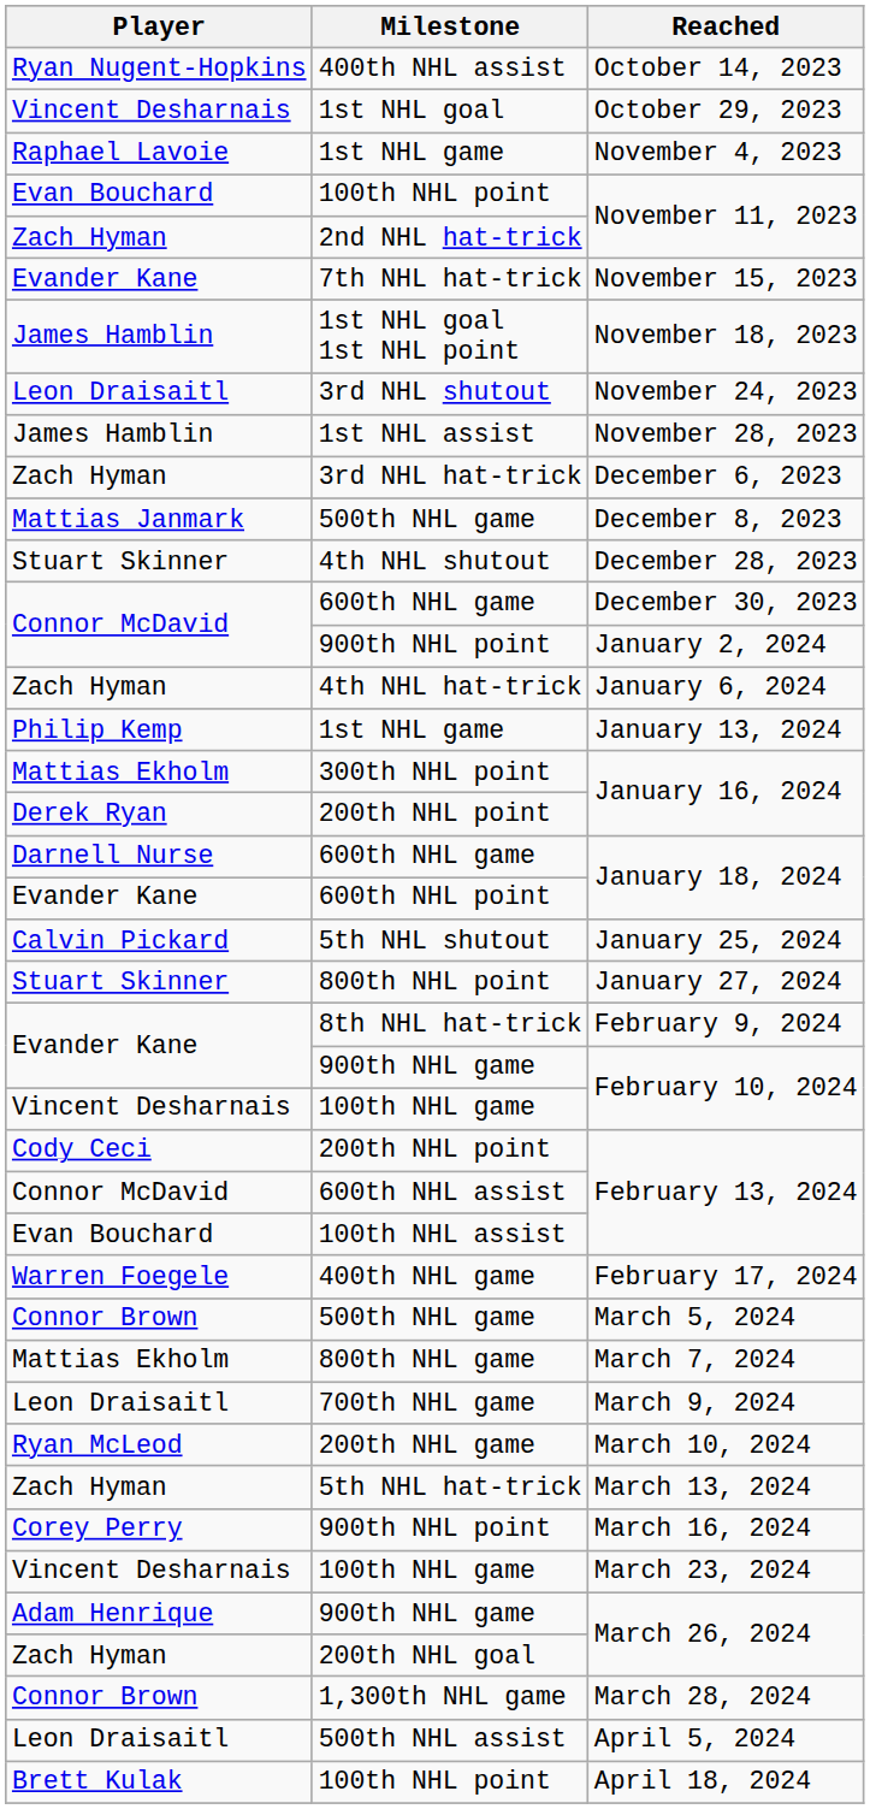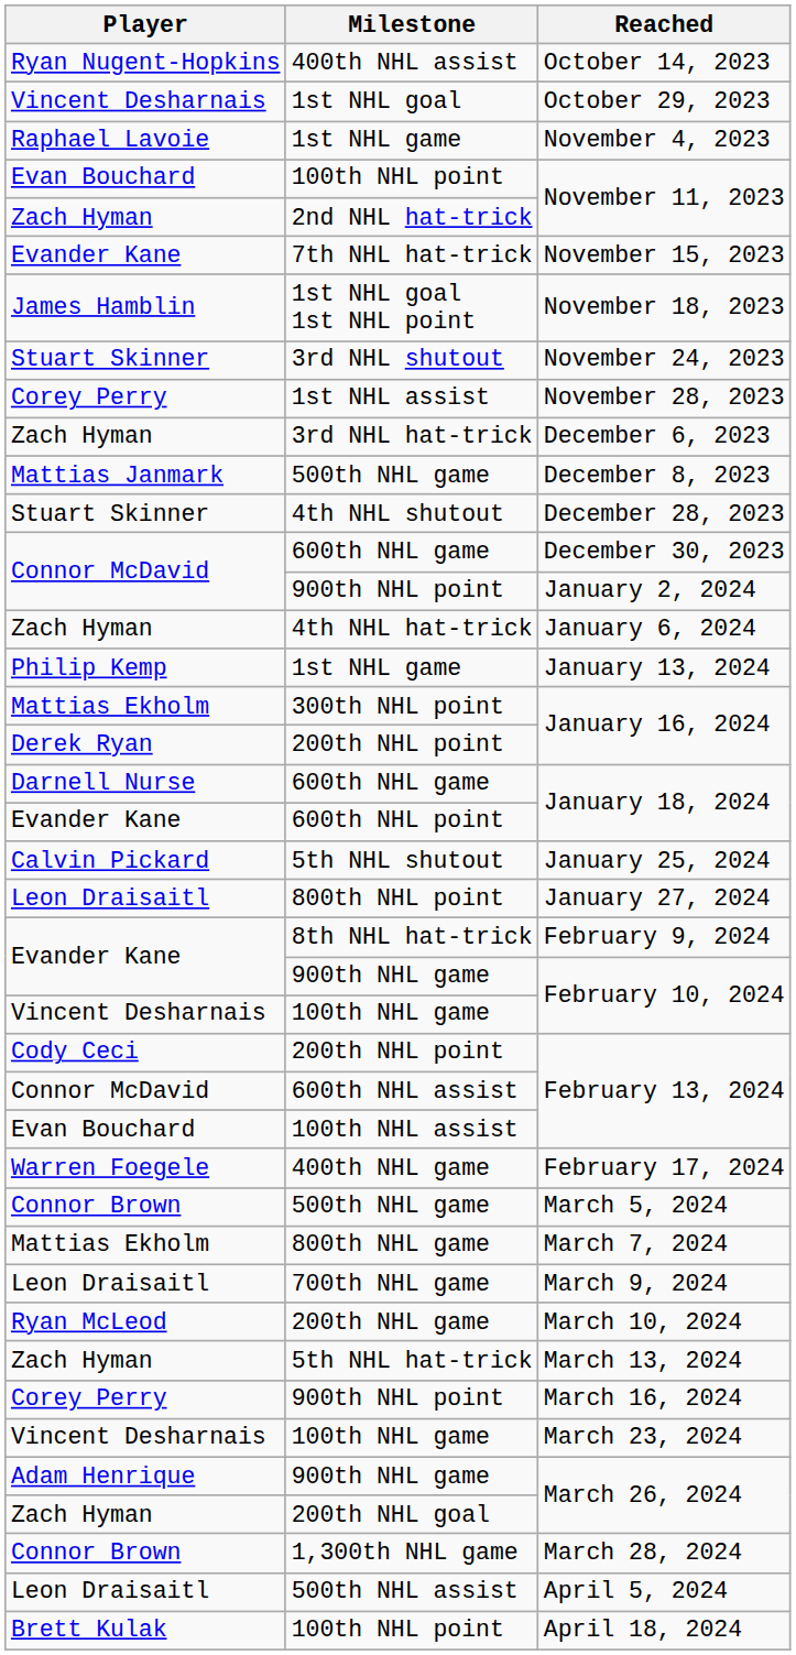November 24, 2023 | Player: Leon Draisaitl -> Stuart Skinner
November 28, 2023 | Player: James Hamblin -> Corey Perry
January 27, 2024 | Player: Stuart Skinner -> Leon Draisaitl
